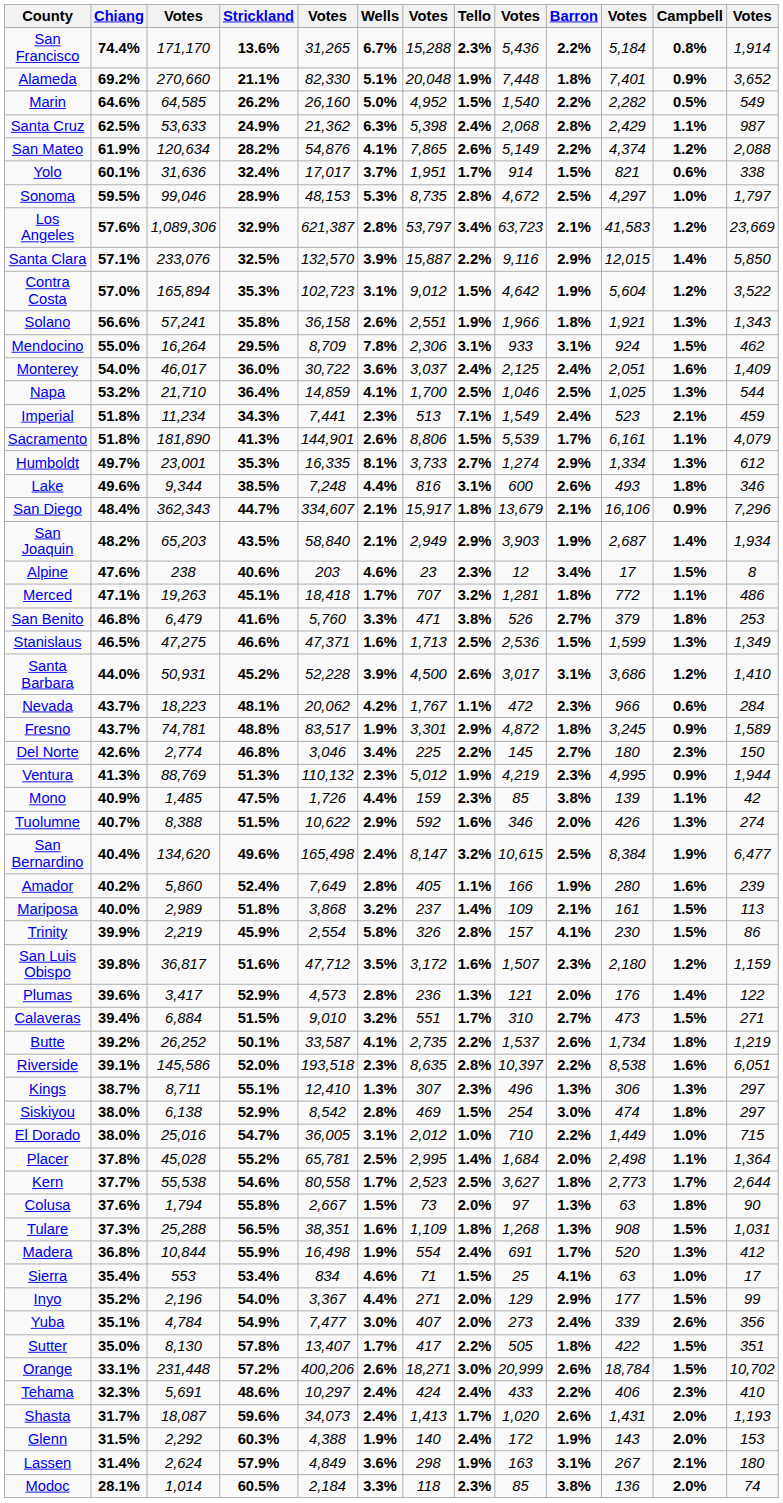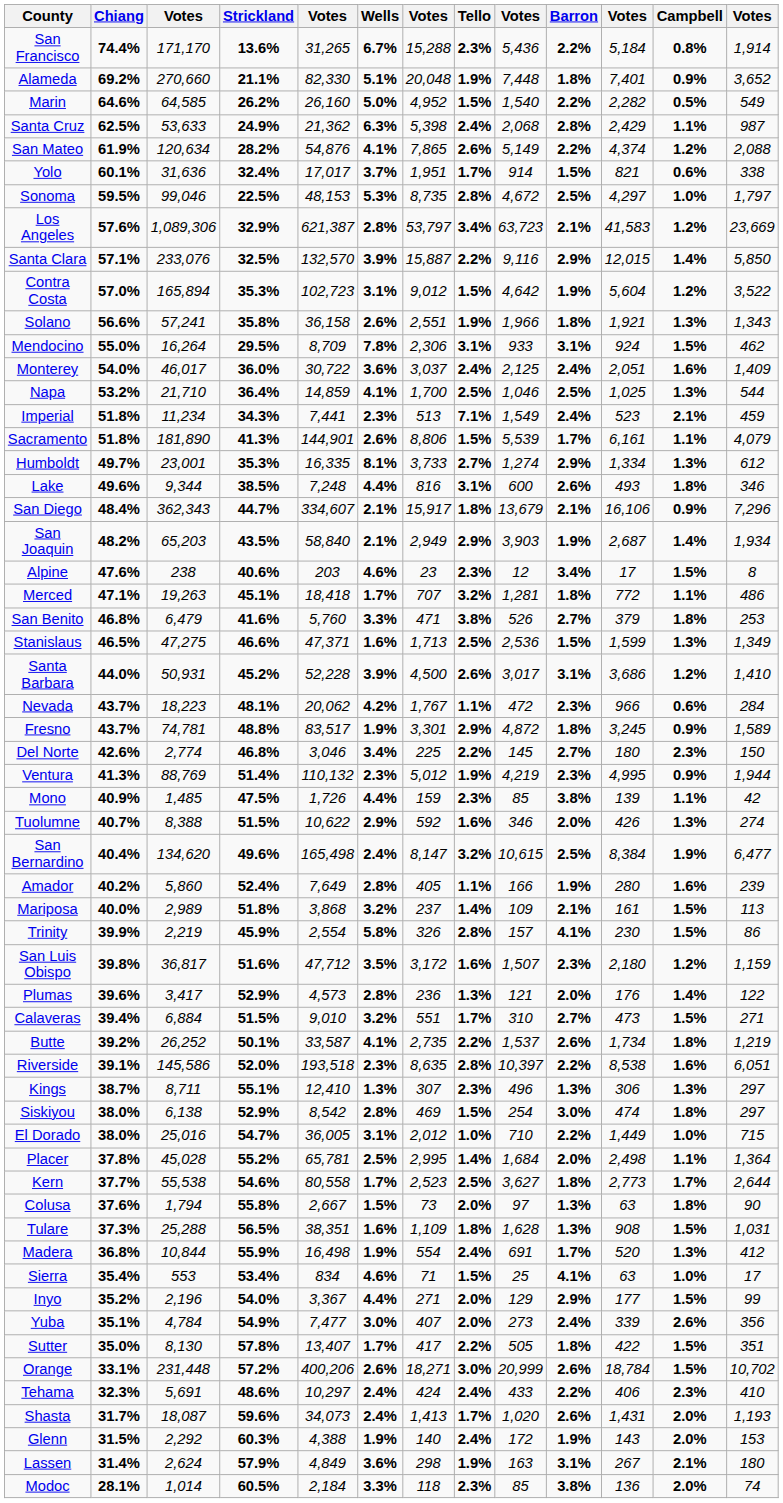Sonoma | Strickland: 28.9% -> 22.5%
Ventura | Strickland: 51.3% -> 51.4%
Tulare | column 9: 1,268 -> 1,628
